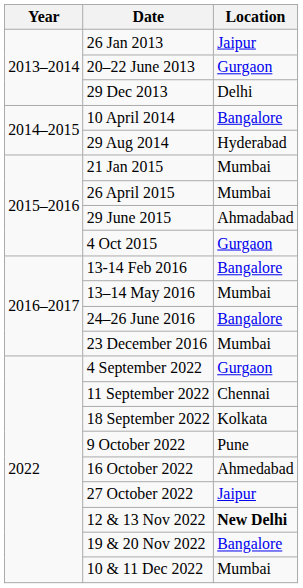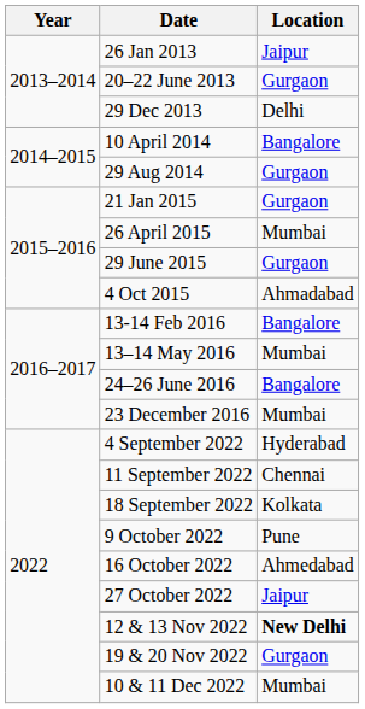29 Aug 2014 | Location: Hyderabad -> Gurgaon
21 Jan 2015 | Location: Mumbai -> Gurgaon
29 June 2015 | Location: Ahmadabad -> Gurgaon
4 Oct 2015 | Location: Gurgaon -> Ahmadabad
4 September 2022 | Location: Gurgaon -> Hyderabad
19 & 20 Nov 2022 | Location: Bangalore -> Gurgaon
